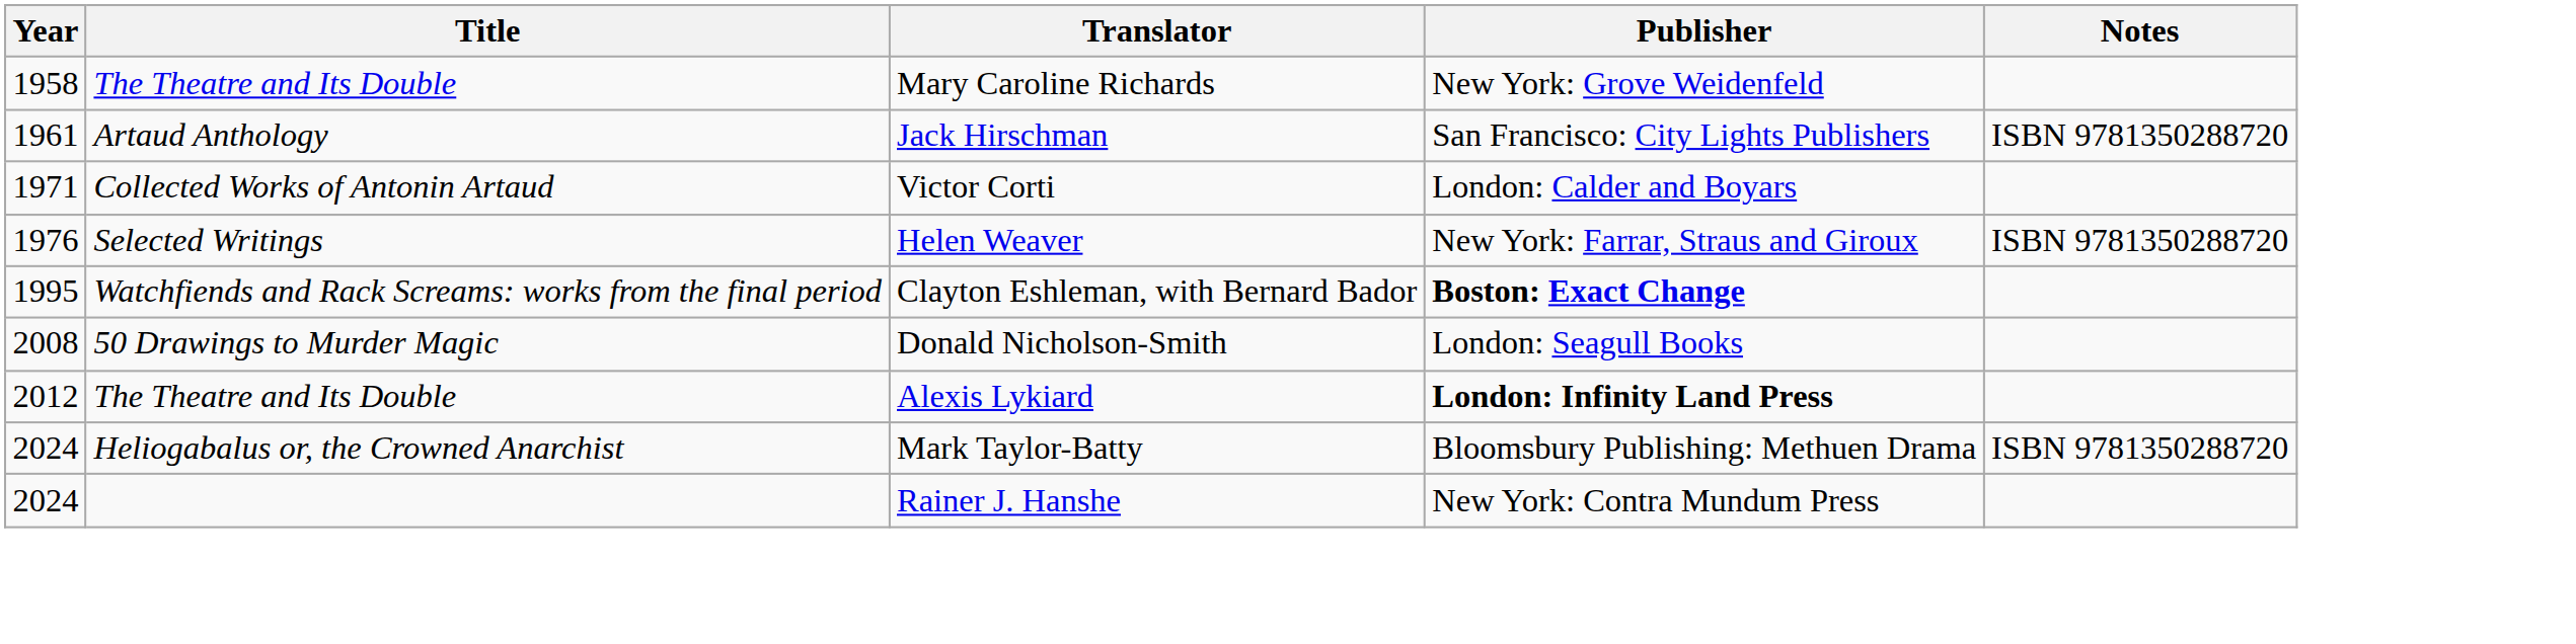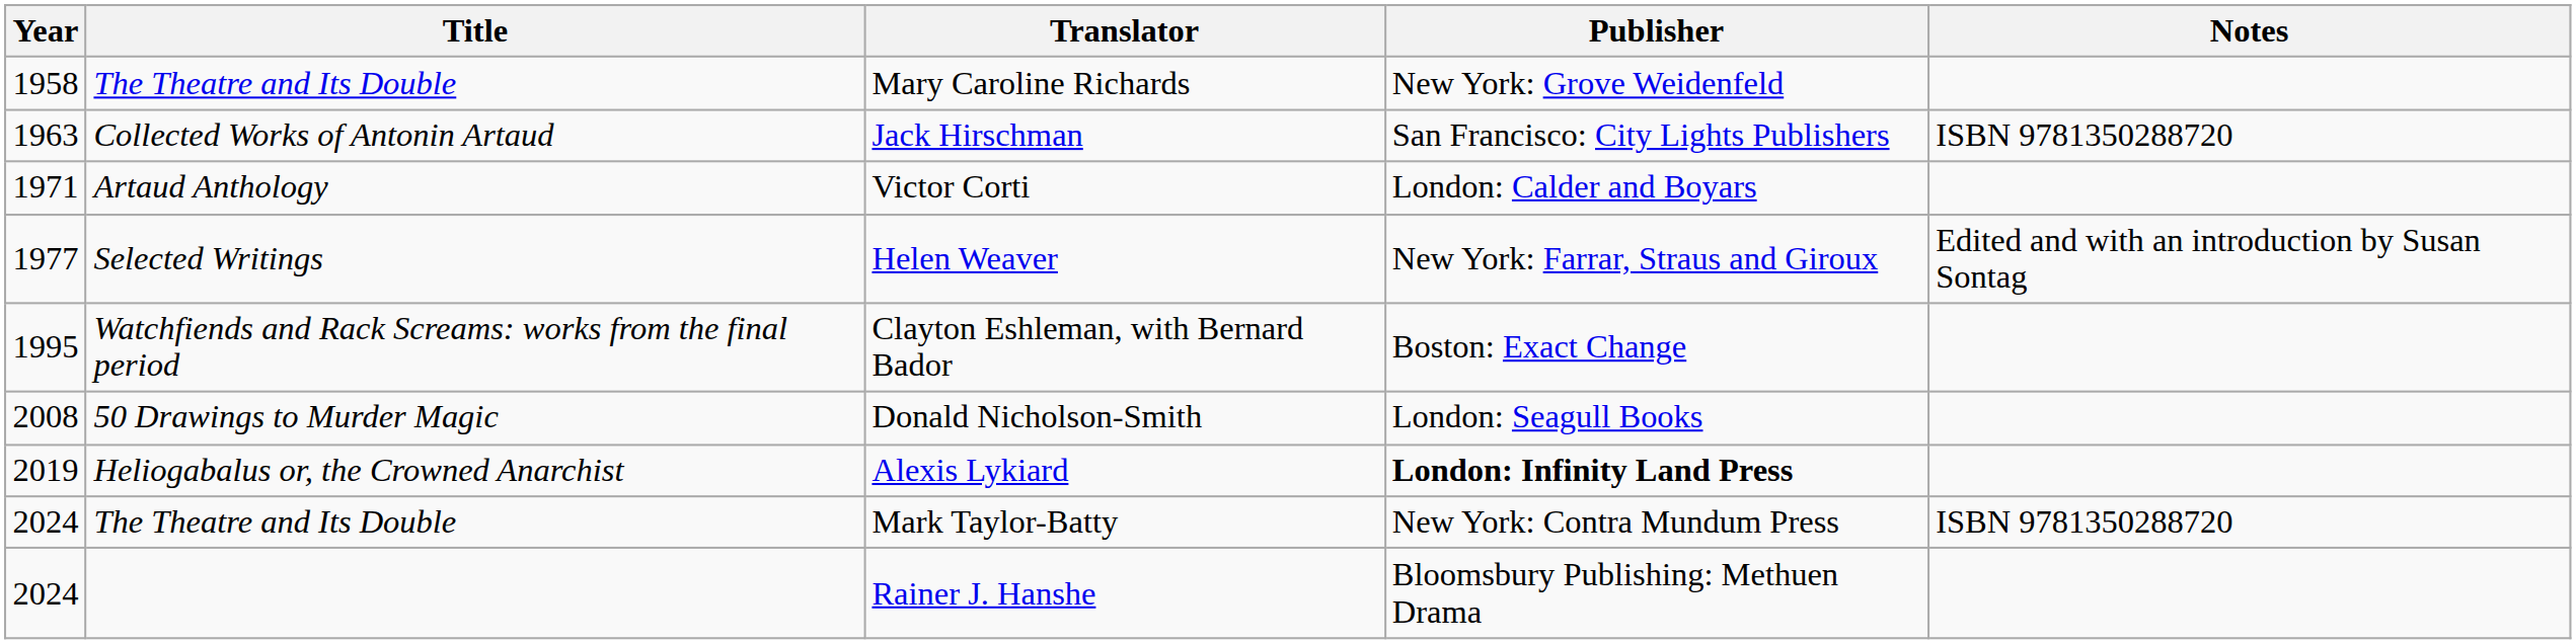Jack Hirschman | Year: 1961 -> 1963
Jack Hirschman | Title: Artaud Anthology -> Collected Works of Antonin Artaud
Victor Corti | Title: Collected Works of Antonin Artaud -> Artaud Anthology
Helen Weaver | Year: 1976 -> 1977
Helen Weaver | Notes: ISBN 9781350288720 -> Edited and with an introduction by Susan Sontag
Clayton Eshleman, with Bernard Bador | Publisher: bold -> normal
Alexis Lykiard | Year: 2012 -> 2019
Alexis Lykiard | Title: The Theatre and Its Double -> Heliogabalus or, the Crowned Anarchist
Mark Taylor-Batty | Title: Heliogabalus or, the Crowned Anarchist -> The Theatre and Its Double
Mark Taylor-Batty | Publisher: Bloomsbury Publishing: Methuen Drama -> New York: Contra Mundum Press
Rainer J. Hanshe | Publisher: New York: Contra Mundum Press -> Bloomsbury Publishing: Methuen Drama
